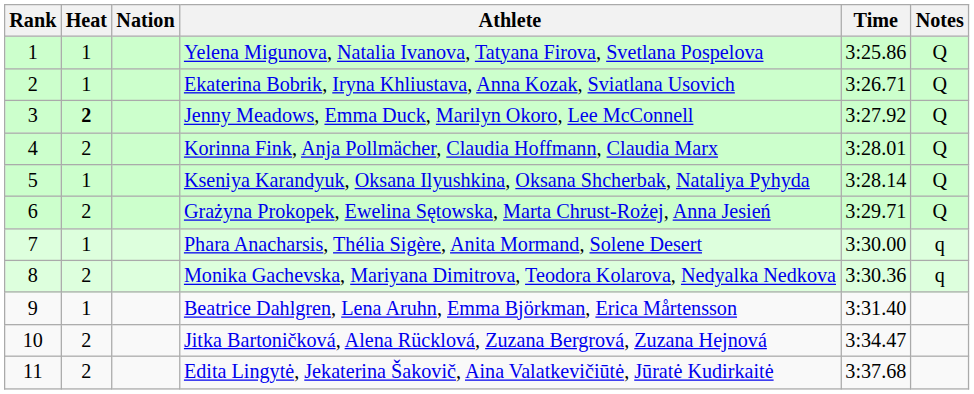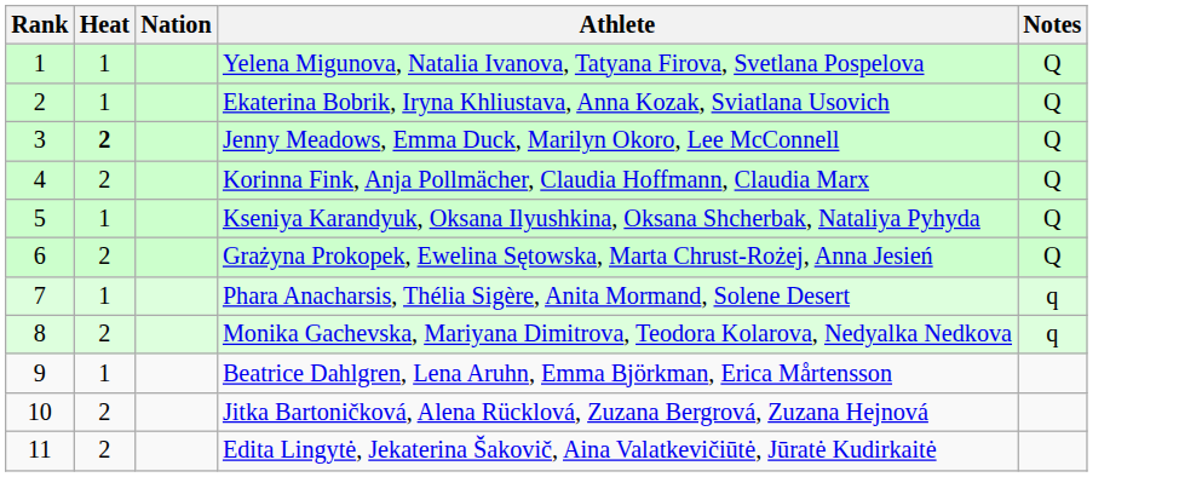- column: Time | 3:25.86 | 3:26.71 | 3:27.92 | 3:28.01 | 3:28.14 | 3:29.71 | 3:30.00 | 3:30.36 | 3:31.40 | 3:34.47 | 3:37.68
